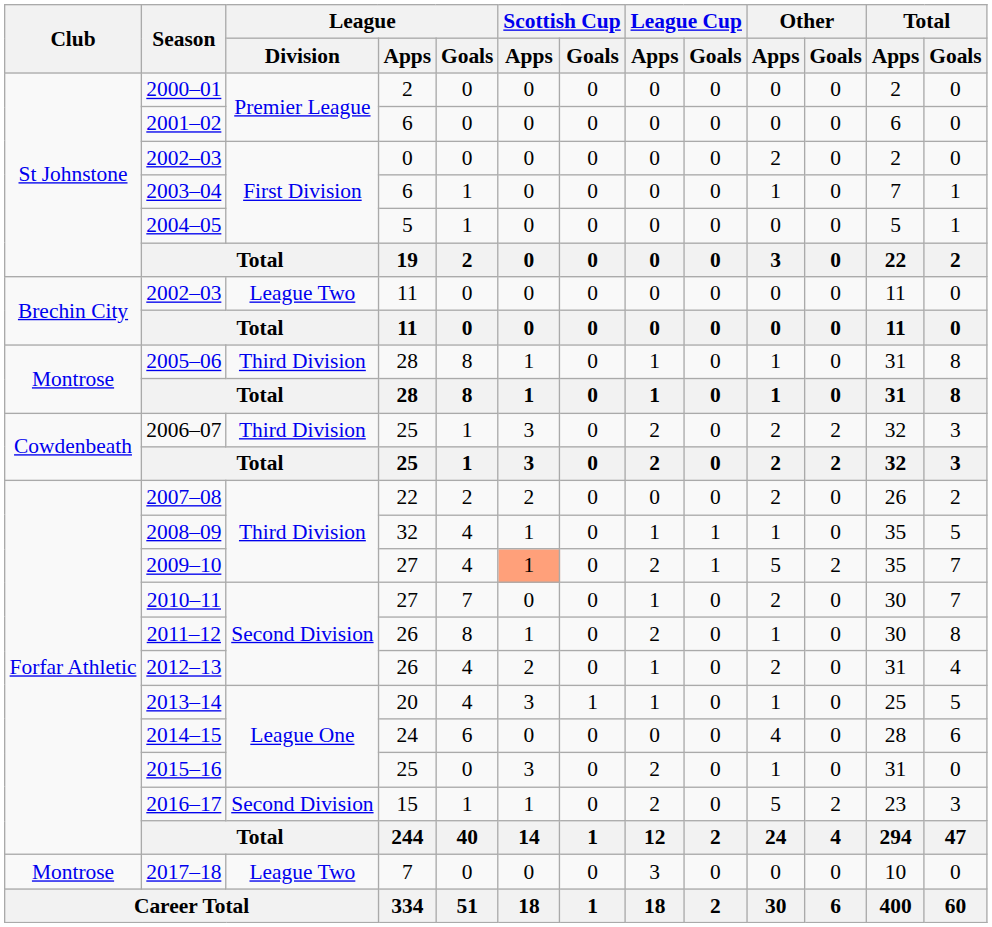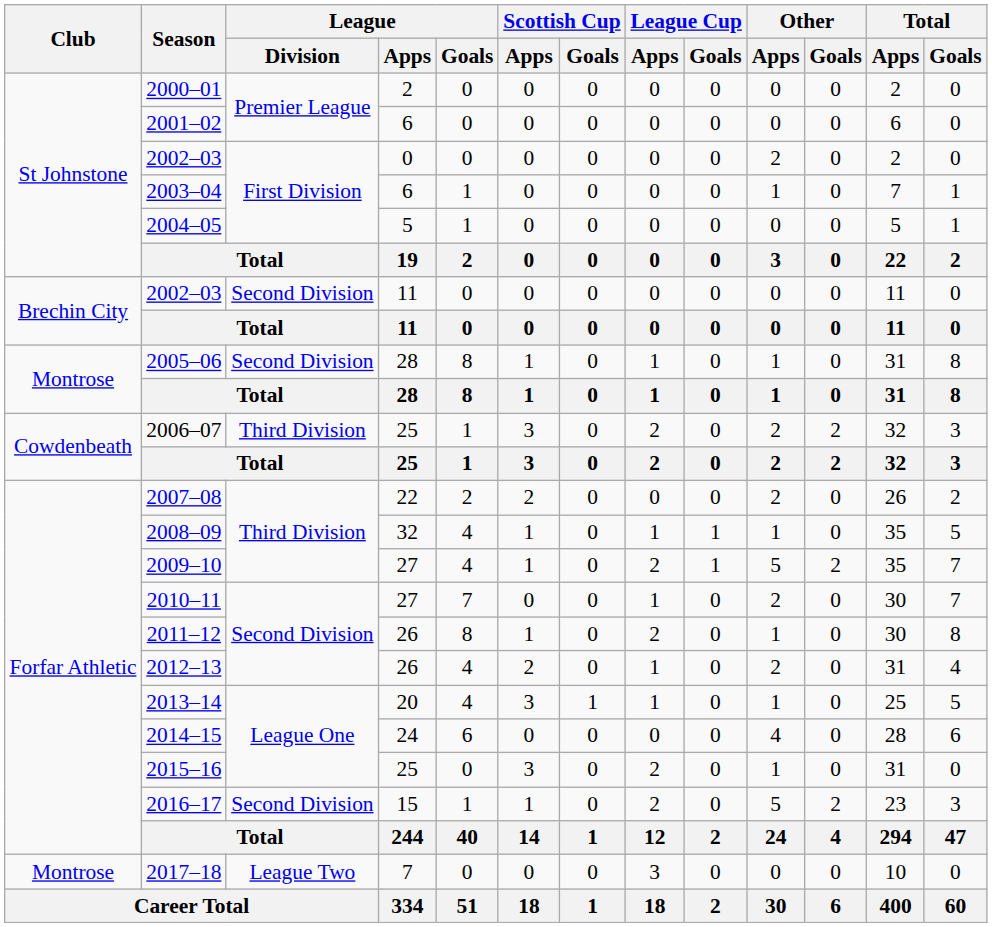2002–03 / 11 | League / Division: League Two -> Second Division
2005–06 | League / Division: Third Division -> Second Division
2009–10 | Scottish Cup / Apps: lightsalmon background -> no background
